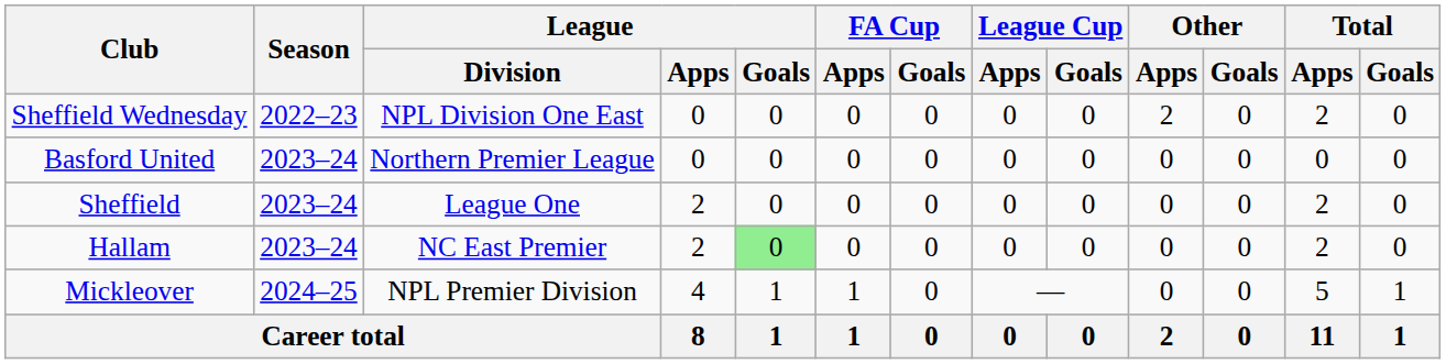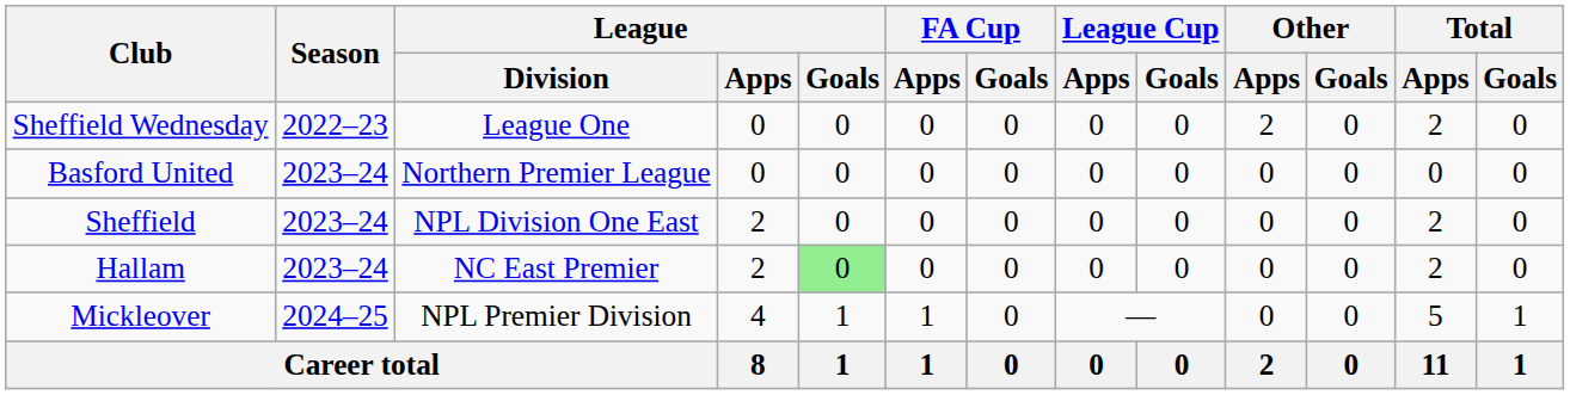Sheffield Wednesday | League / Division: NPL Division One East -> League One
Sheffield | League / Division: League One -> NPL Division One East
